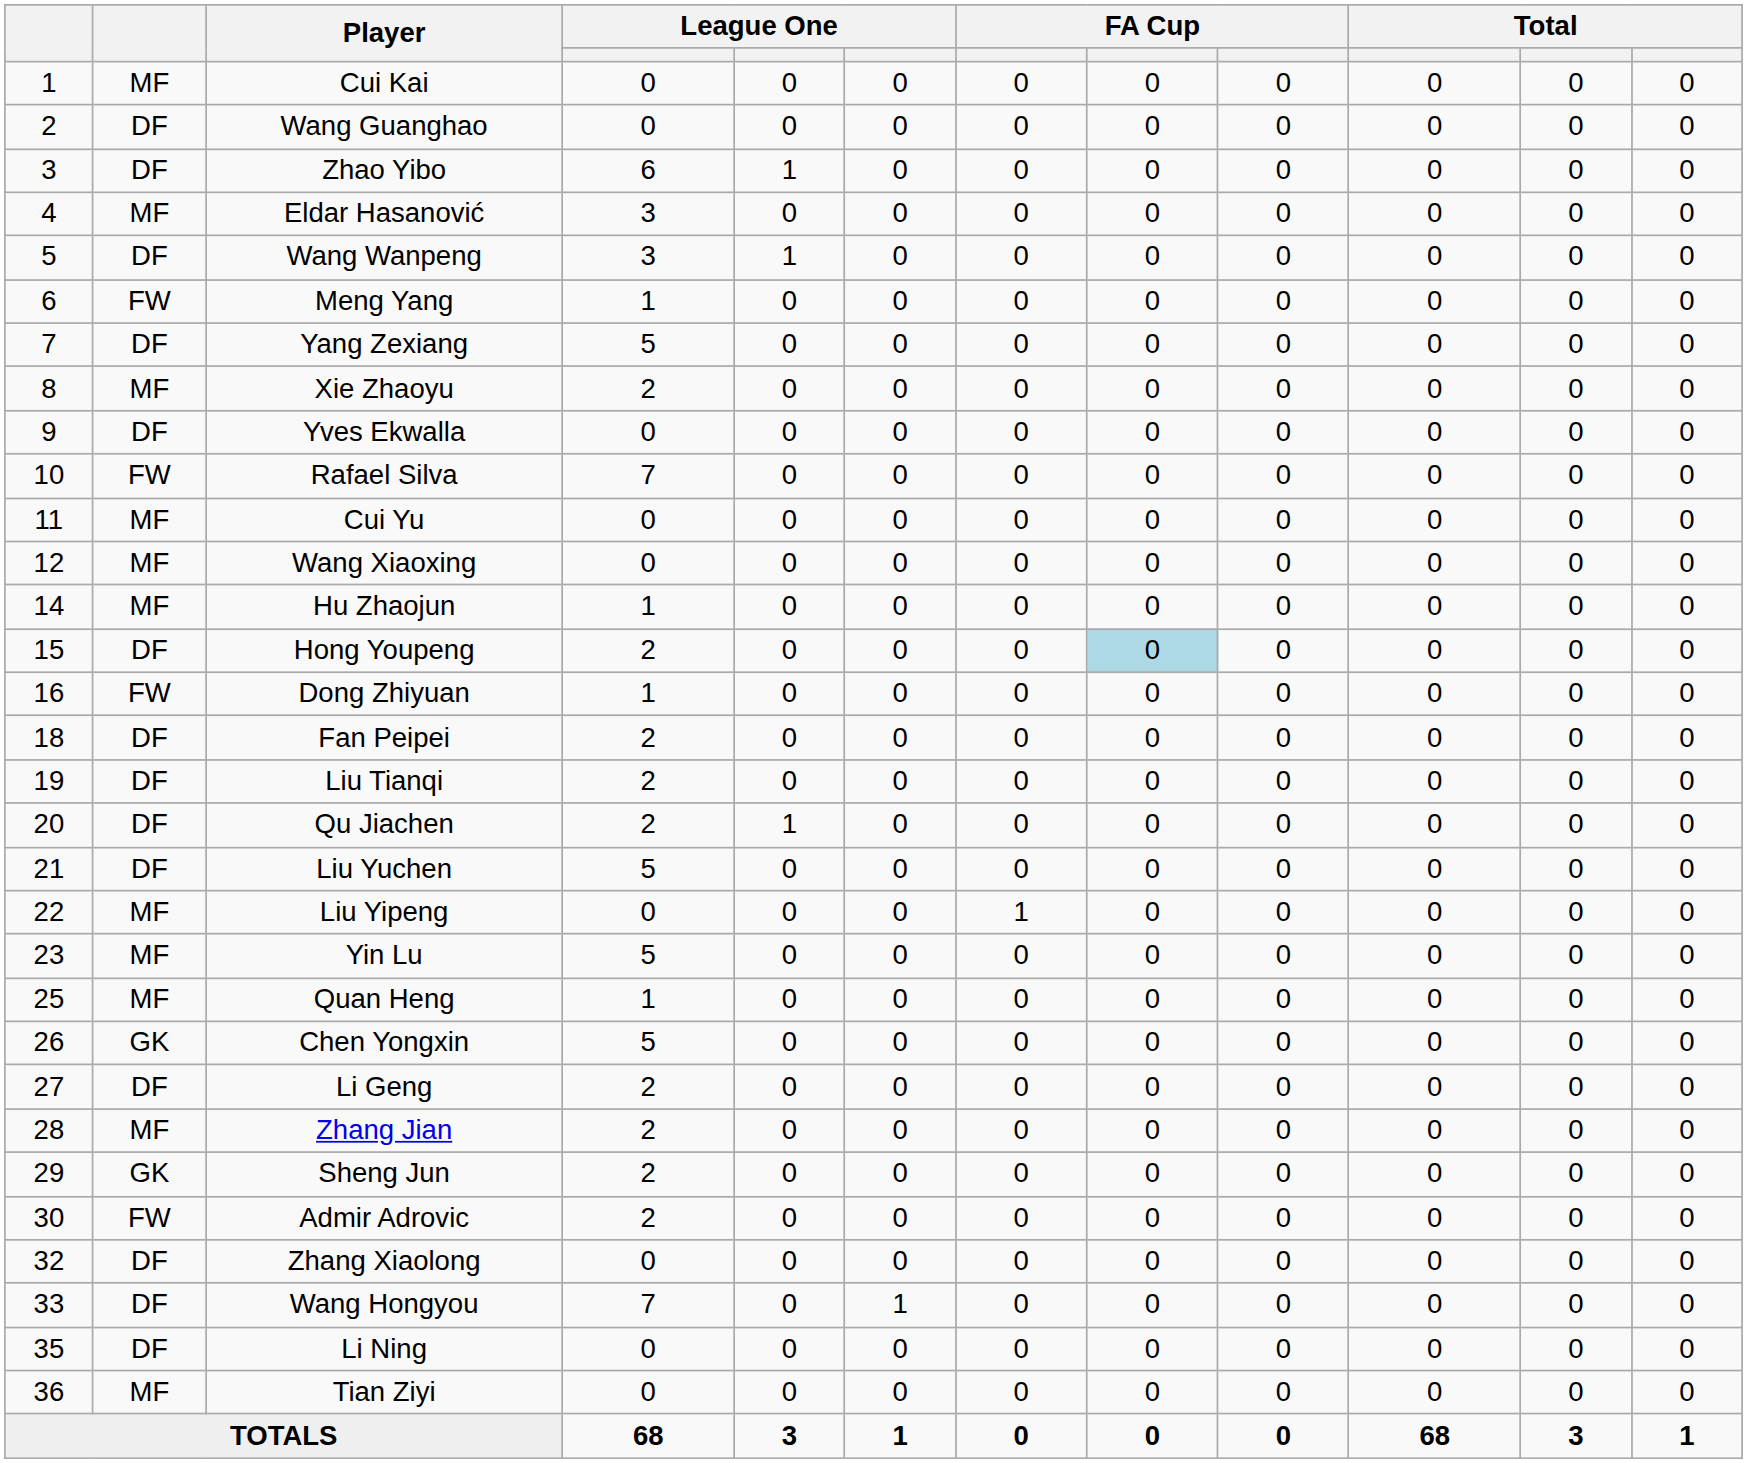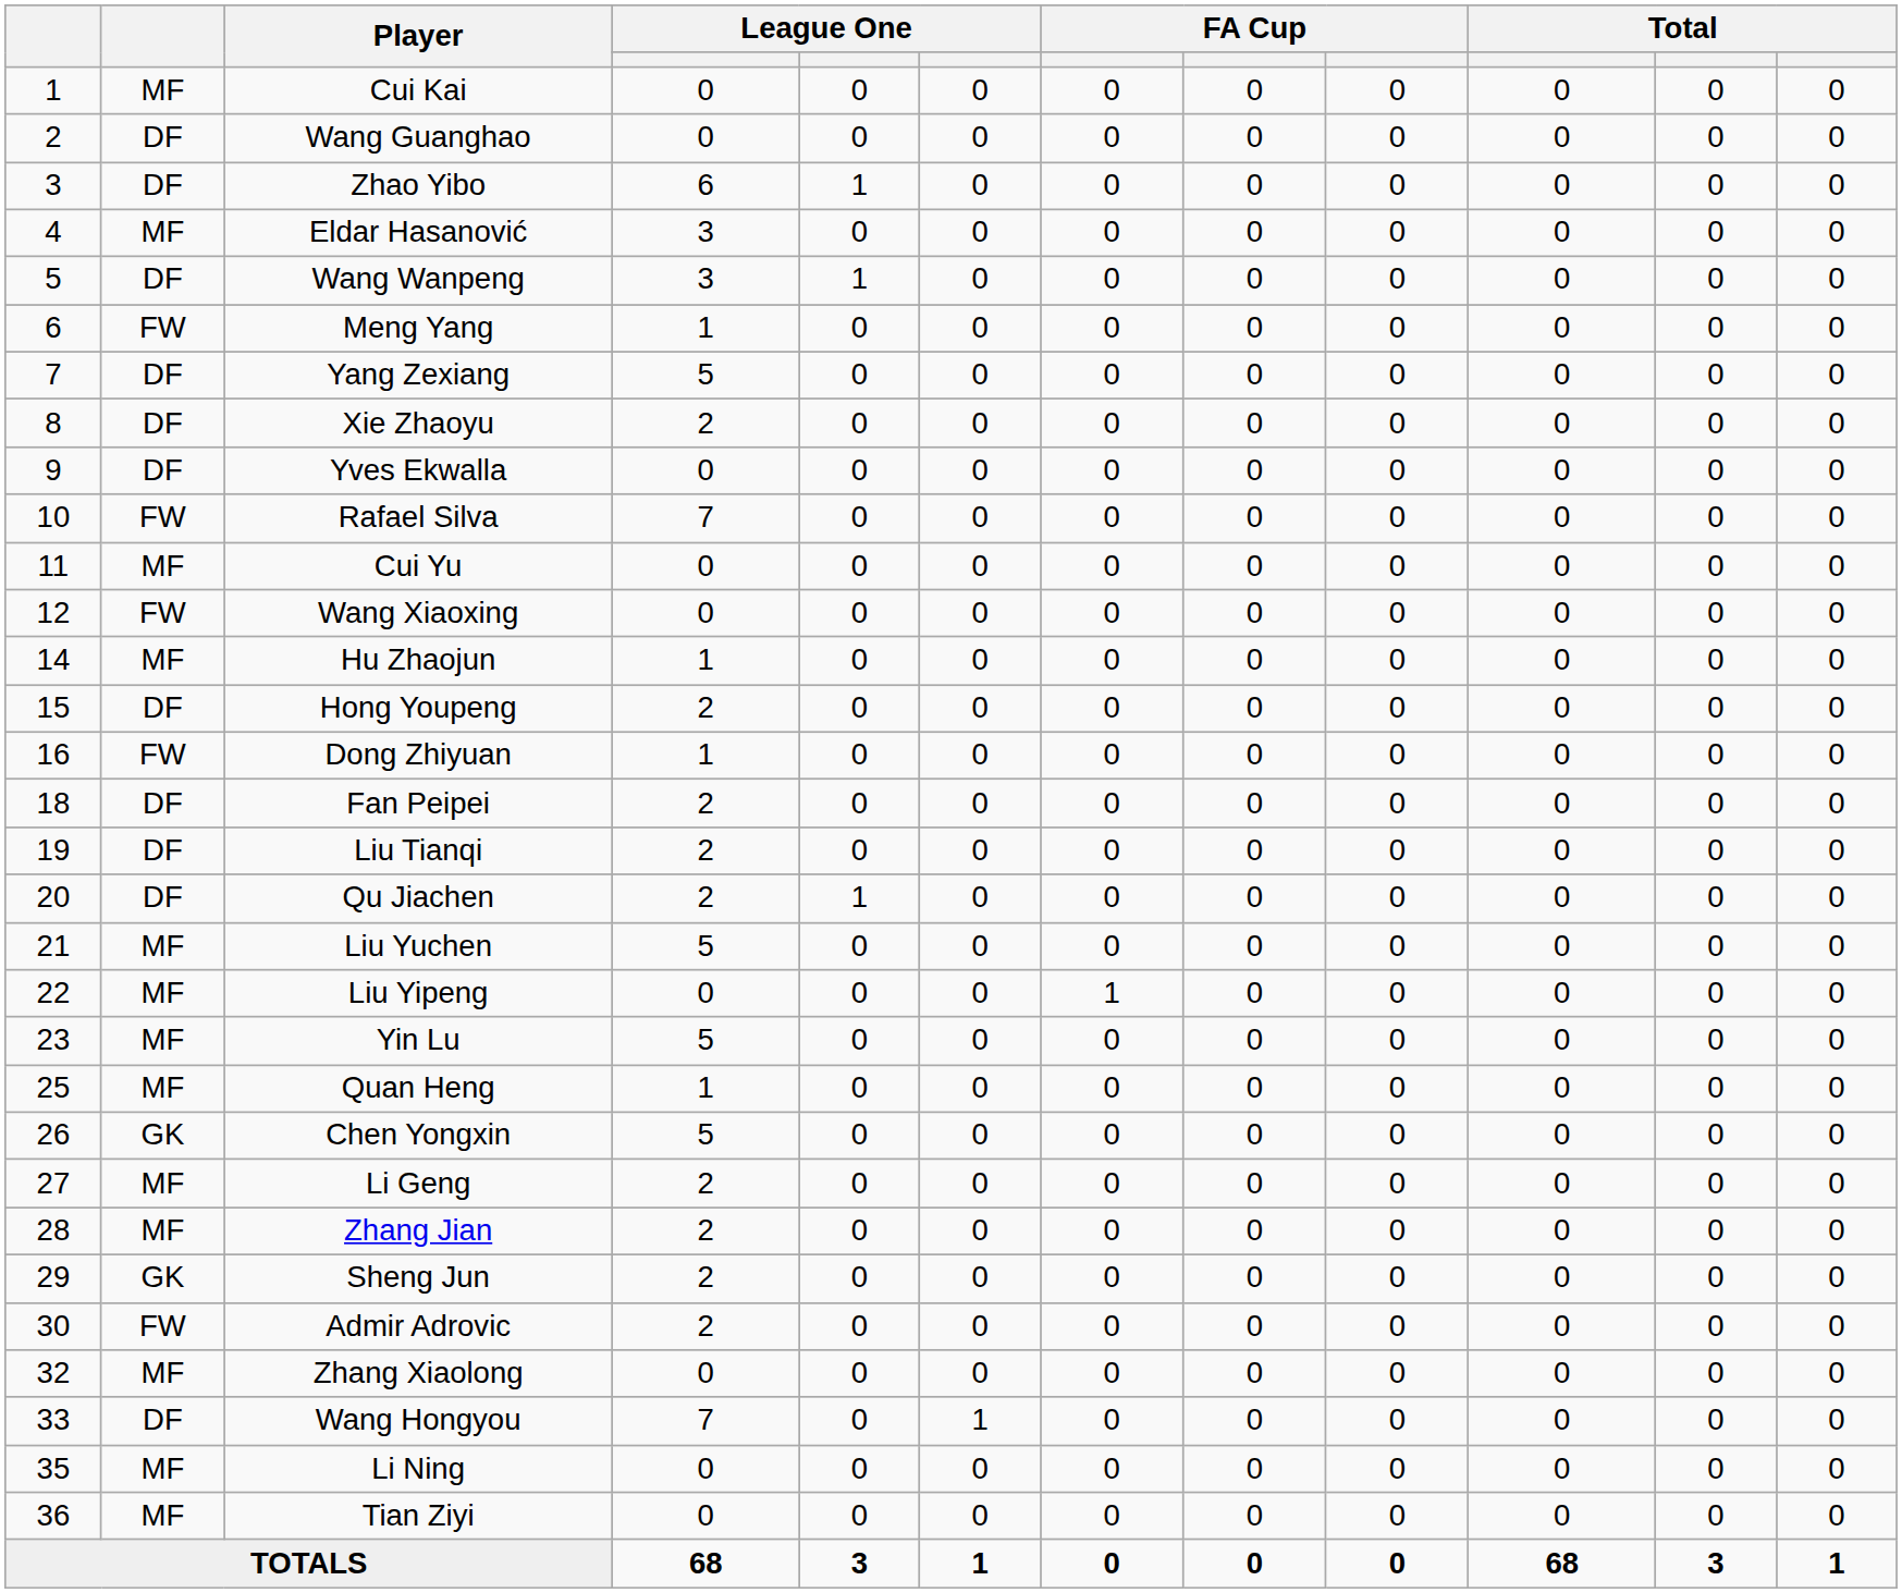Xie Zhaoyu | column 2: MF -> DF
Wang Xiaoxing | column 2: MF -> FW
Hong Youpeng | column 8: lightblue background -> no background
Liu Yuchen | column 2: DF -> MF
Li Geng | column 2: DF -> MF
Zhang Xiaolong | column 2: DF -> MF
Li Ning | column 2: DF -> MF
